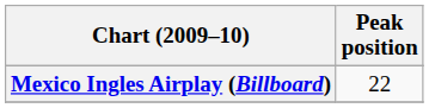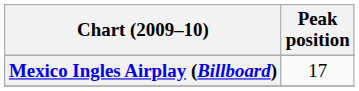Mexico Ingles Airplay (Billboard) | Peak position: 22 -> 17
